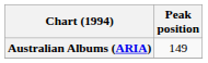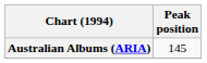Australian Albums (ARIA) | Peak position: 149 -> 145
